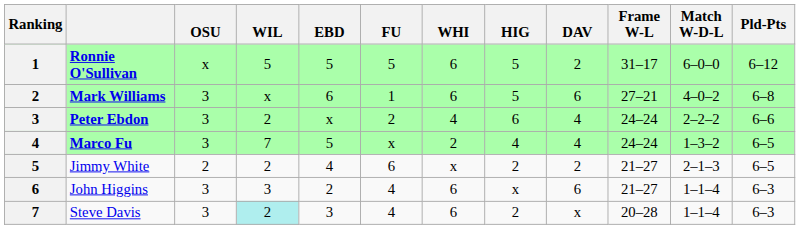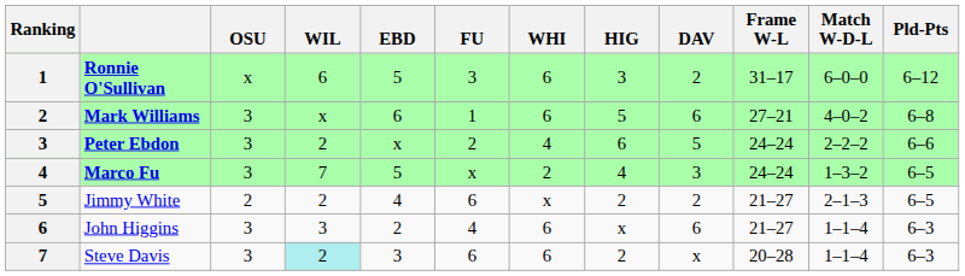Ronnie O'Sullivan | WIL: 5 -> 6
Ronnie O'Sullivan | FU: 5 -> 3
Ronnie O'Sullivan | HIG: 5 -> 3
Peter Ebdon | DAV: 4 -> 5
Marco Fu | DAV: 4 -> 3
Steve Davis | FU: 4 -> 6
